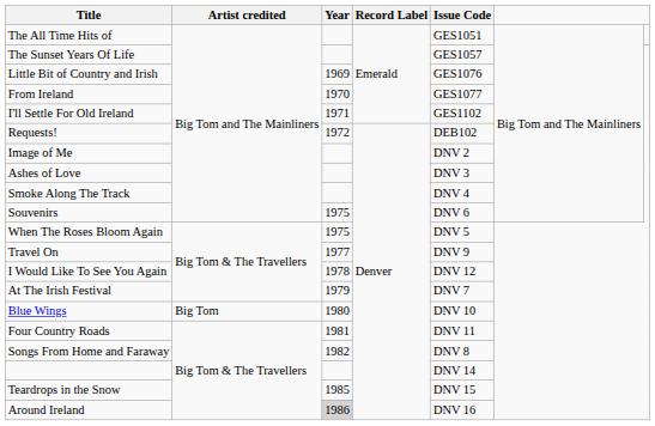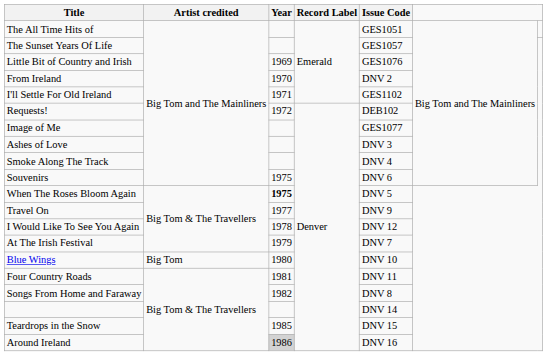From Ireland | Issue Code: GES1077 -> DNV 2
Image of Me | Issue Code: DNV 2 -> GES1077
When The Roses Bloom Again | Year: normal -> bold
